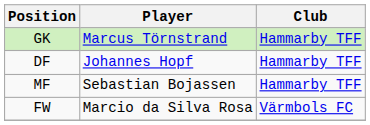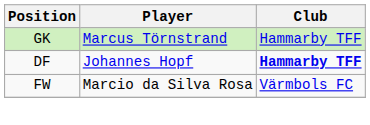DF | Club: normal -> bold
- row: MF | Sebastian Bojassen | Hammarby TFF
